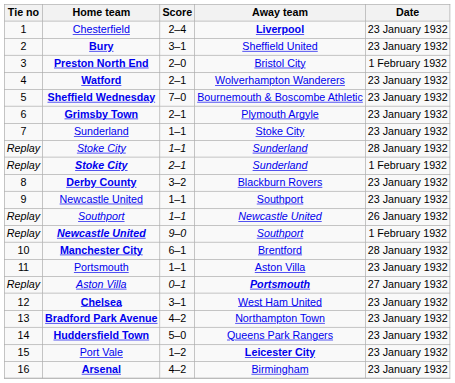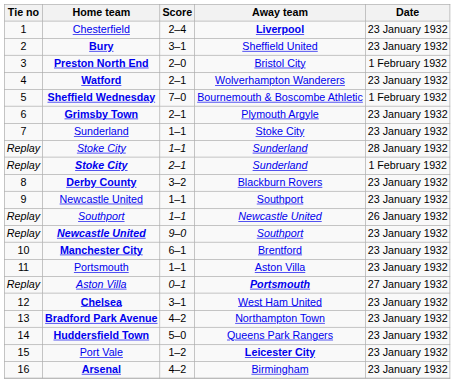Sheffield Wednesday | Date: 23 January 1932 -> 1 February 1932
Newcastle United / 9–0 | Date: 1 February 1932 -> 23 January 1932
Manchester City | Date: 28 January 1932 -> 23 January 1932
